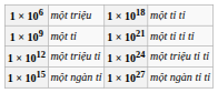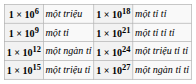1 × 1012 | column 2: một triệu tỉ -> một ngàn tỉ
1 × 1015 | column 2: một ngàn tỉ -> một triệu tỉ
